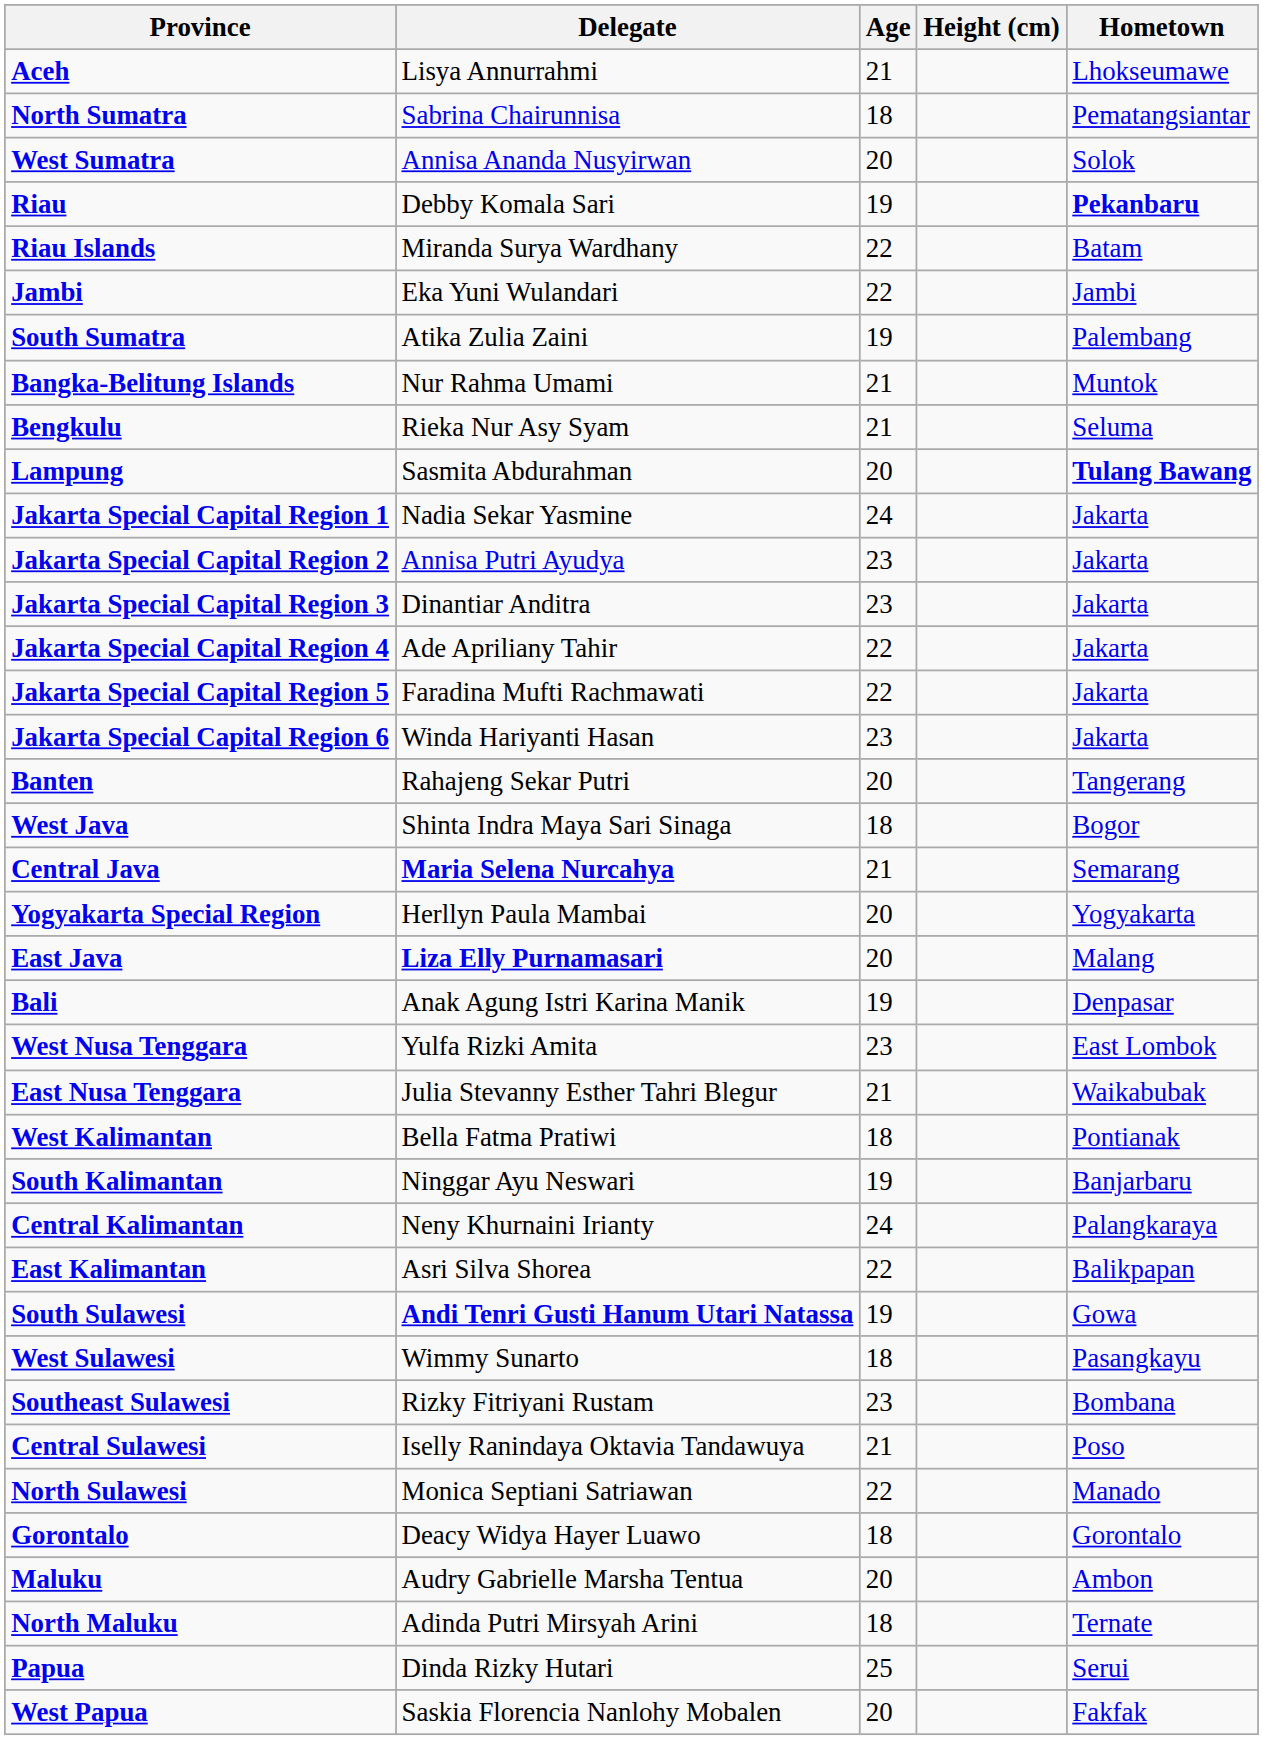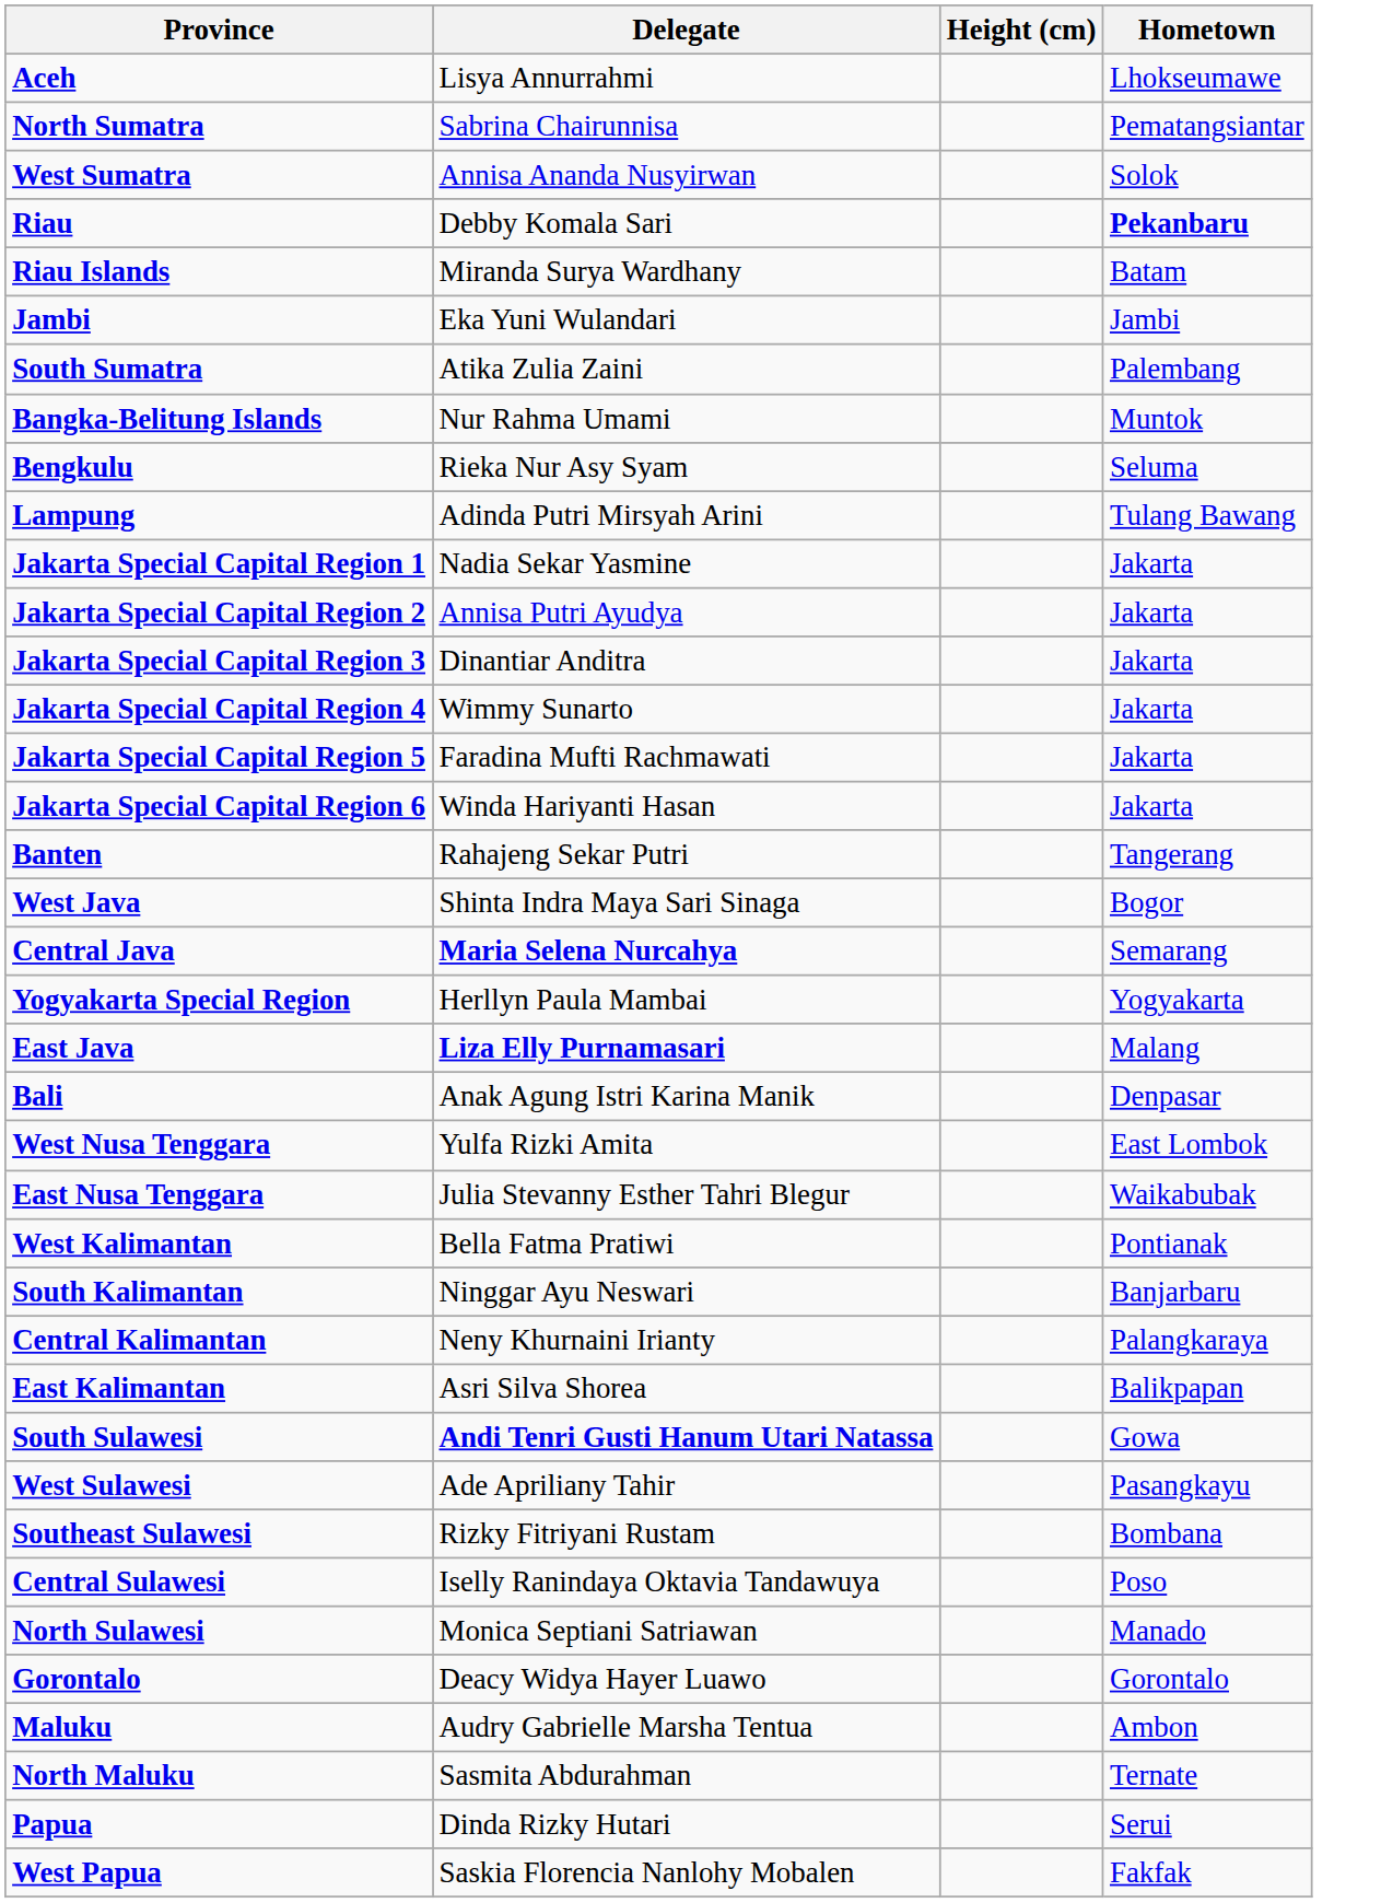- column: Age | 21 | 18 | 20 | 19 | 22 | 22 | 19 | 21 | 21 | 20 | 24 | 23 | 23 | 22 | 22 | 23 | 20 | 18 | 21 | 20 | 20 | 19 | 23 | 21 | 18 | 19 | 24 | 22 | 19 | 18 | 23 | 21 | 22 | 18 | 20 | 18 | 25 | 20
Lampung | Delegate: Sasmita Abdurahman -> Adinda Putri Mirsyah Arini
Lampung | Hometown: bold -> normal
Jakarta Special Capital Region 4 | Delegate: Ade Apriliany Tahir -> Wimmy Sunarto
West Sulawesi | Delegate: Wimmy Sunarto -> Ade Apriliany Tahir
North Maluku | Delegate: Adinda Putri Mirsyah Arini -> Sasmita Abdurahman
